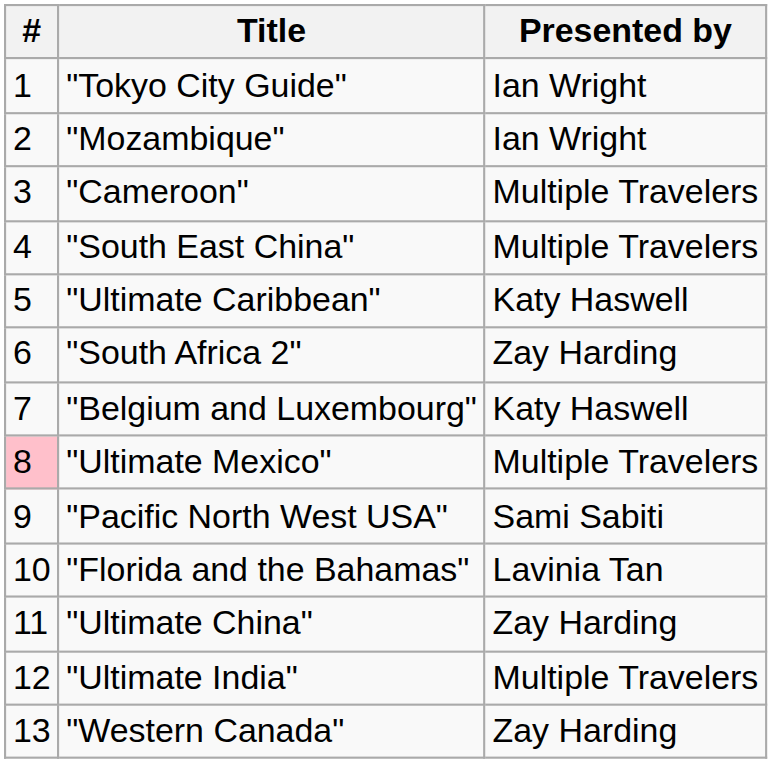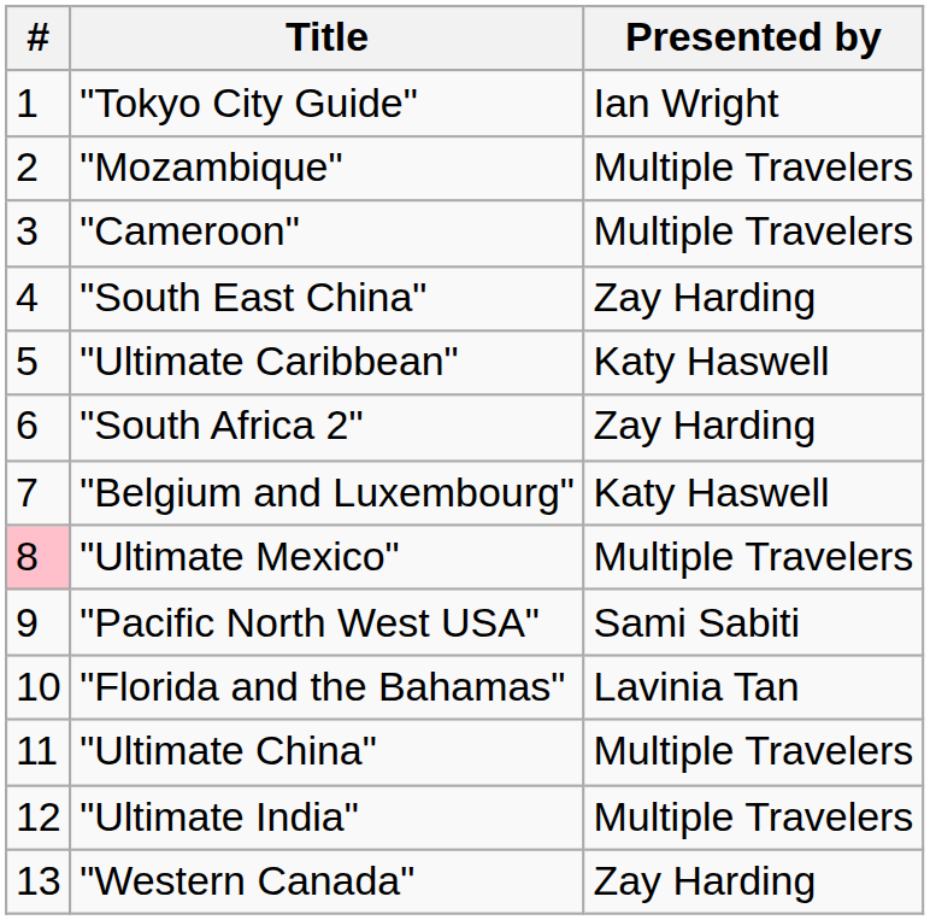"Mozambique" | Presented by: Ian Wright -> Multiple Travelers
"South East China" | Presented by: Multiple Travelers -> Zay Harding
"Ultimate China" | Presented by: Zay Harding -> Multiple Travelers
